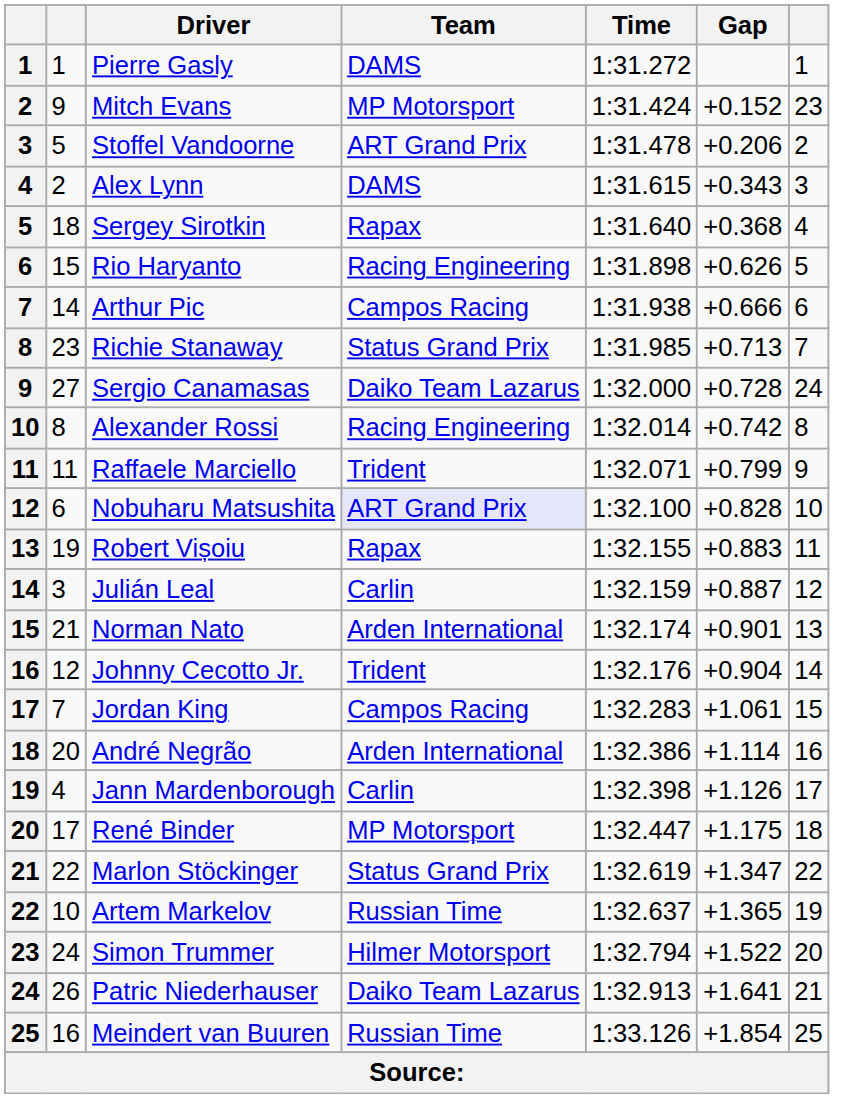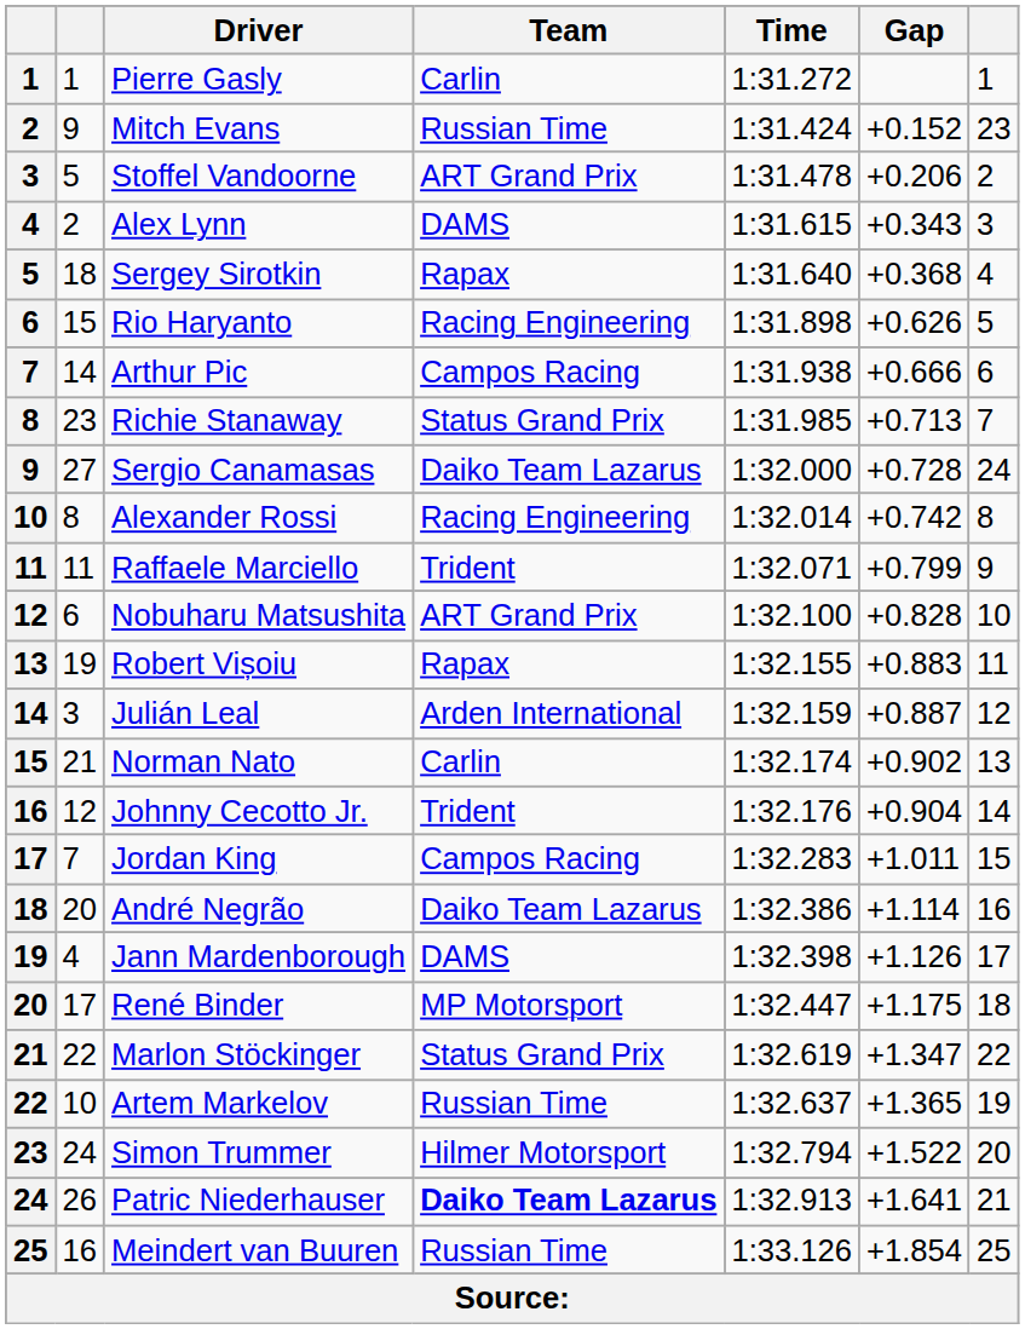Pierre Gasly | Team: DAMS -> Carlin
Mitch Evans | Team: MP Motorsport -> Russian Time
Nobuharu Matsushita | Team: lavender background -> no background
Julián Leal | Team: Carlin -> Arden International
Norman Nato | Team: Arden International -> Carlin
Norman Nato | Gap: +0.901 -> +0.902
Jordan King | Gap: +1.061 -> +1.011
André Negrão | Team: Arden International -> Daiko Team Lazarus
Jann Mardenborough | Team: Carlin -> DAMS
Patric Niederhauser | Team: normal -> bold
